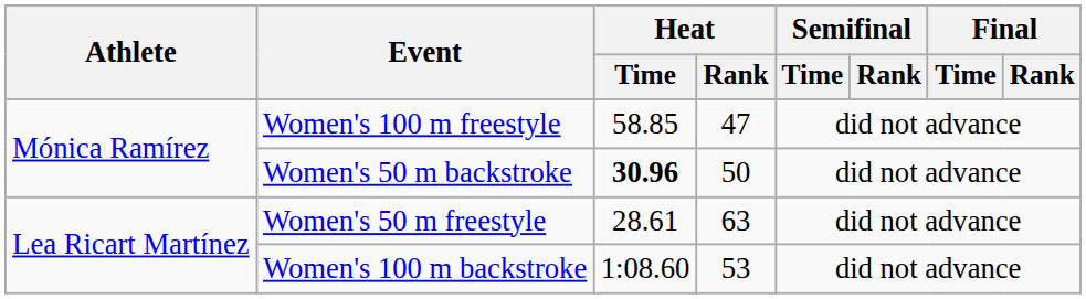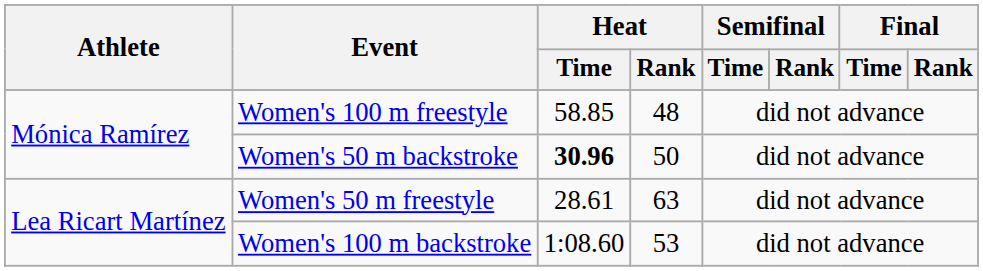Women's 100 m freestyle | Heat / Rank: 47 -> 48
